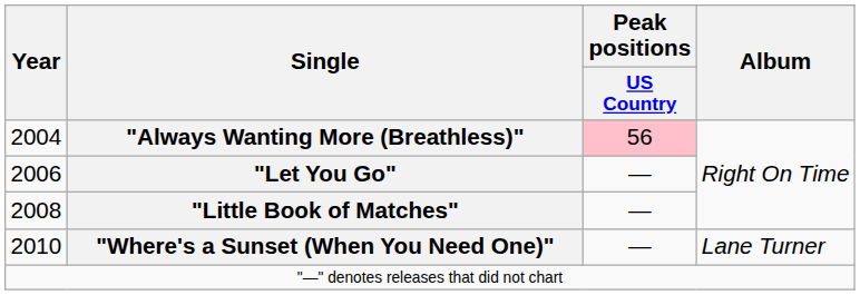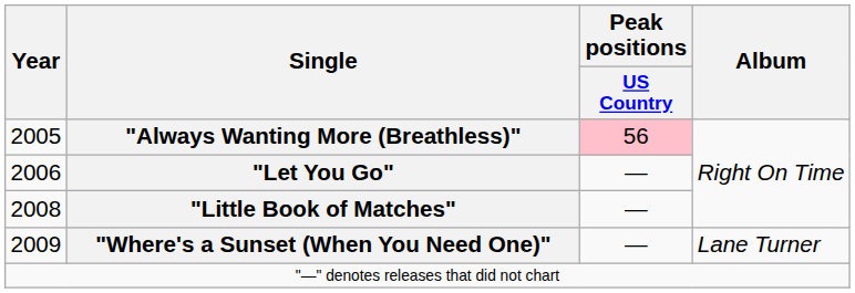"Always Wanting More (Breathless)" | Year: 2004 -> 2005
"Where's a Sunset (When You Need One)" | Year: 2010 -> 2009
